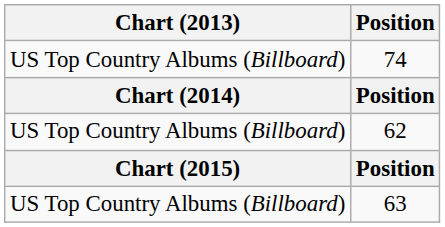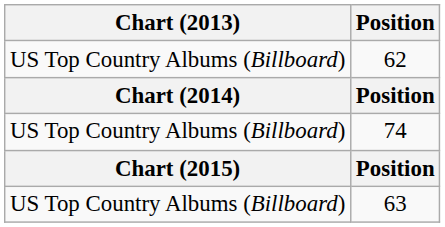rows swapped: 62 <-> 74
